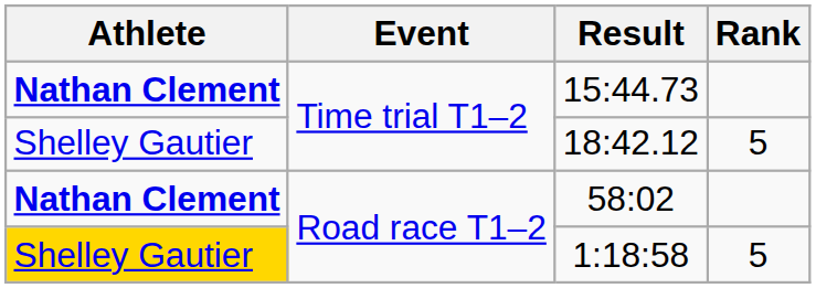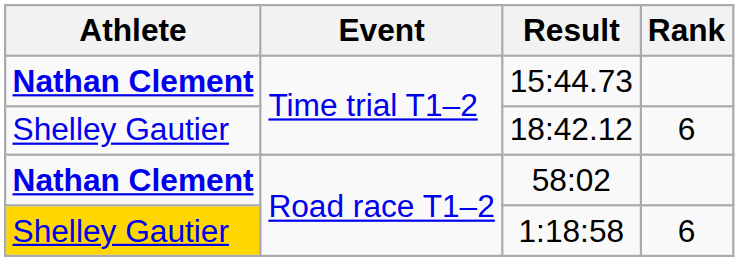18:42.12 | Rank: 5 -> 6
1:18:58 | Rank: 5 -> 6
